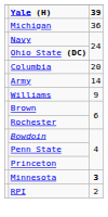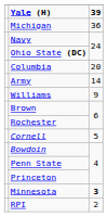+ row: Cornell | 5
